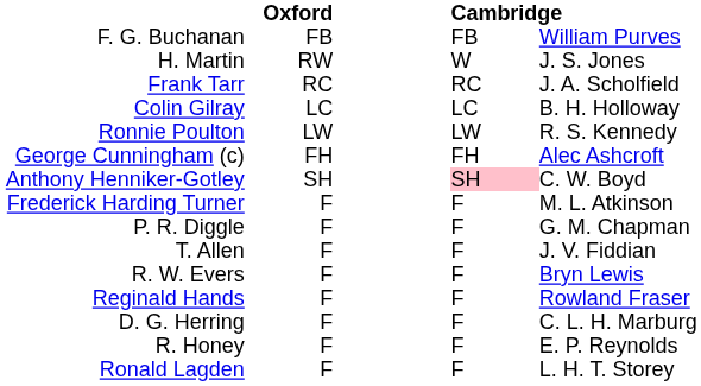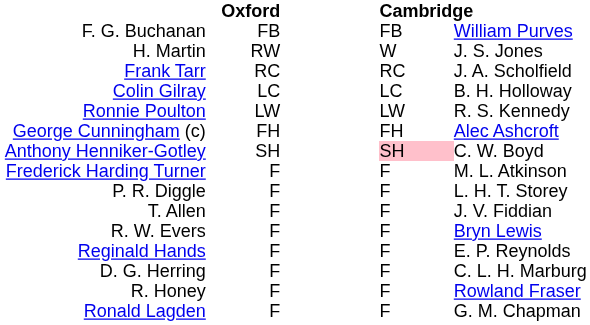P. R. Diggle | column 5: G. M. Chapman -> L. H. T. Storey
Reginald Hands | column 5: Rowland Fraser -> E. P. Reynolds
R. Honey | column 5: E. P. Reynolds -> Rowland Fraser
Ronald Lagden | column 5: L. H. T. Storey -> G. M. Chapman
